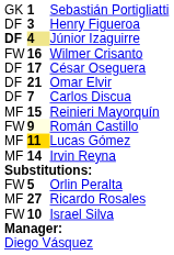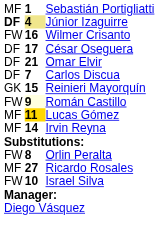Sebastián Portigliatti | column 1: GK -> MF
- row: DF | 3 | Henry Figueroa
Reinieri Mayorquín | column 1: MF -> GK
Orlin Peralta | column 2: 5 -> 8
